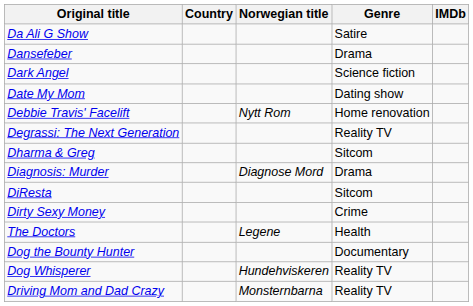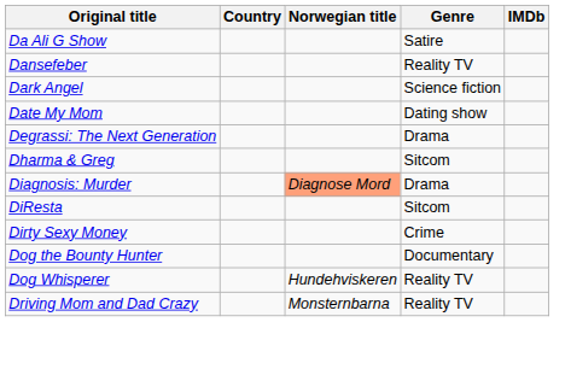Dansefeber | Genre: Drama -> Reality TV
- row: Debbie Travis' Facelift | Nytt Rom | Home renovation
Degrassi: The Next Generation | Genre: Reality TV -> Drama
Diagnosis: Murder | Norwegian title: no background -> lightsalmon background
- row: The Doctors | Legene | Health
